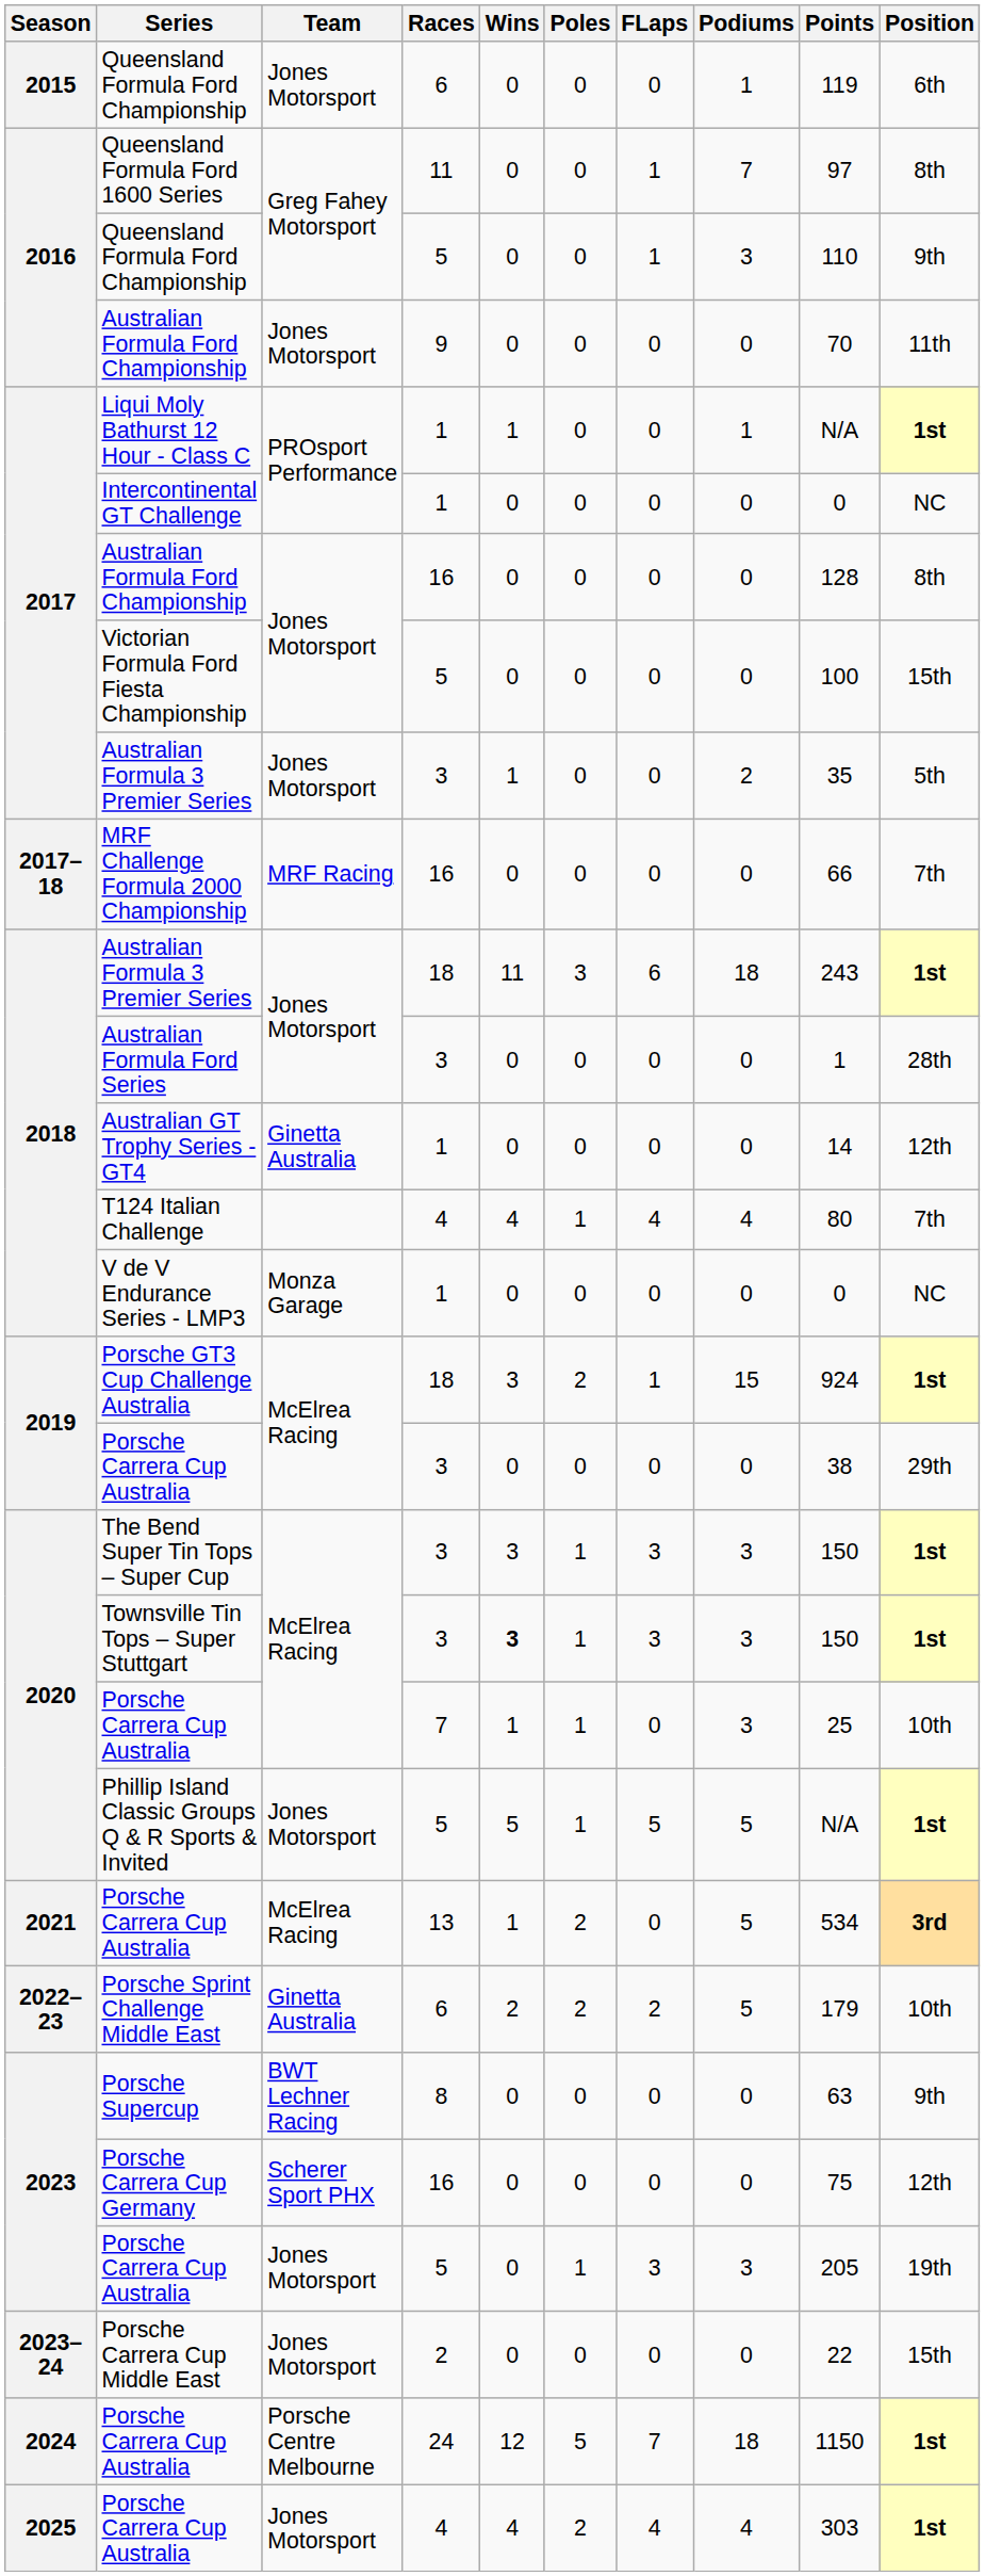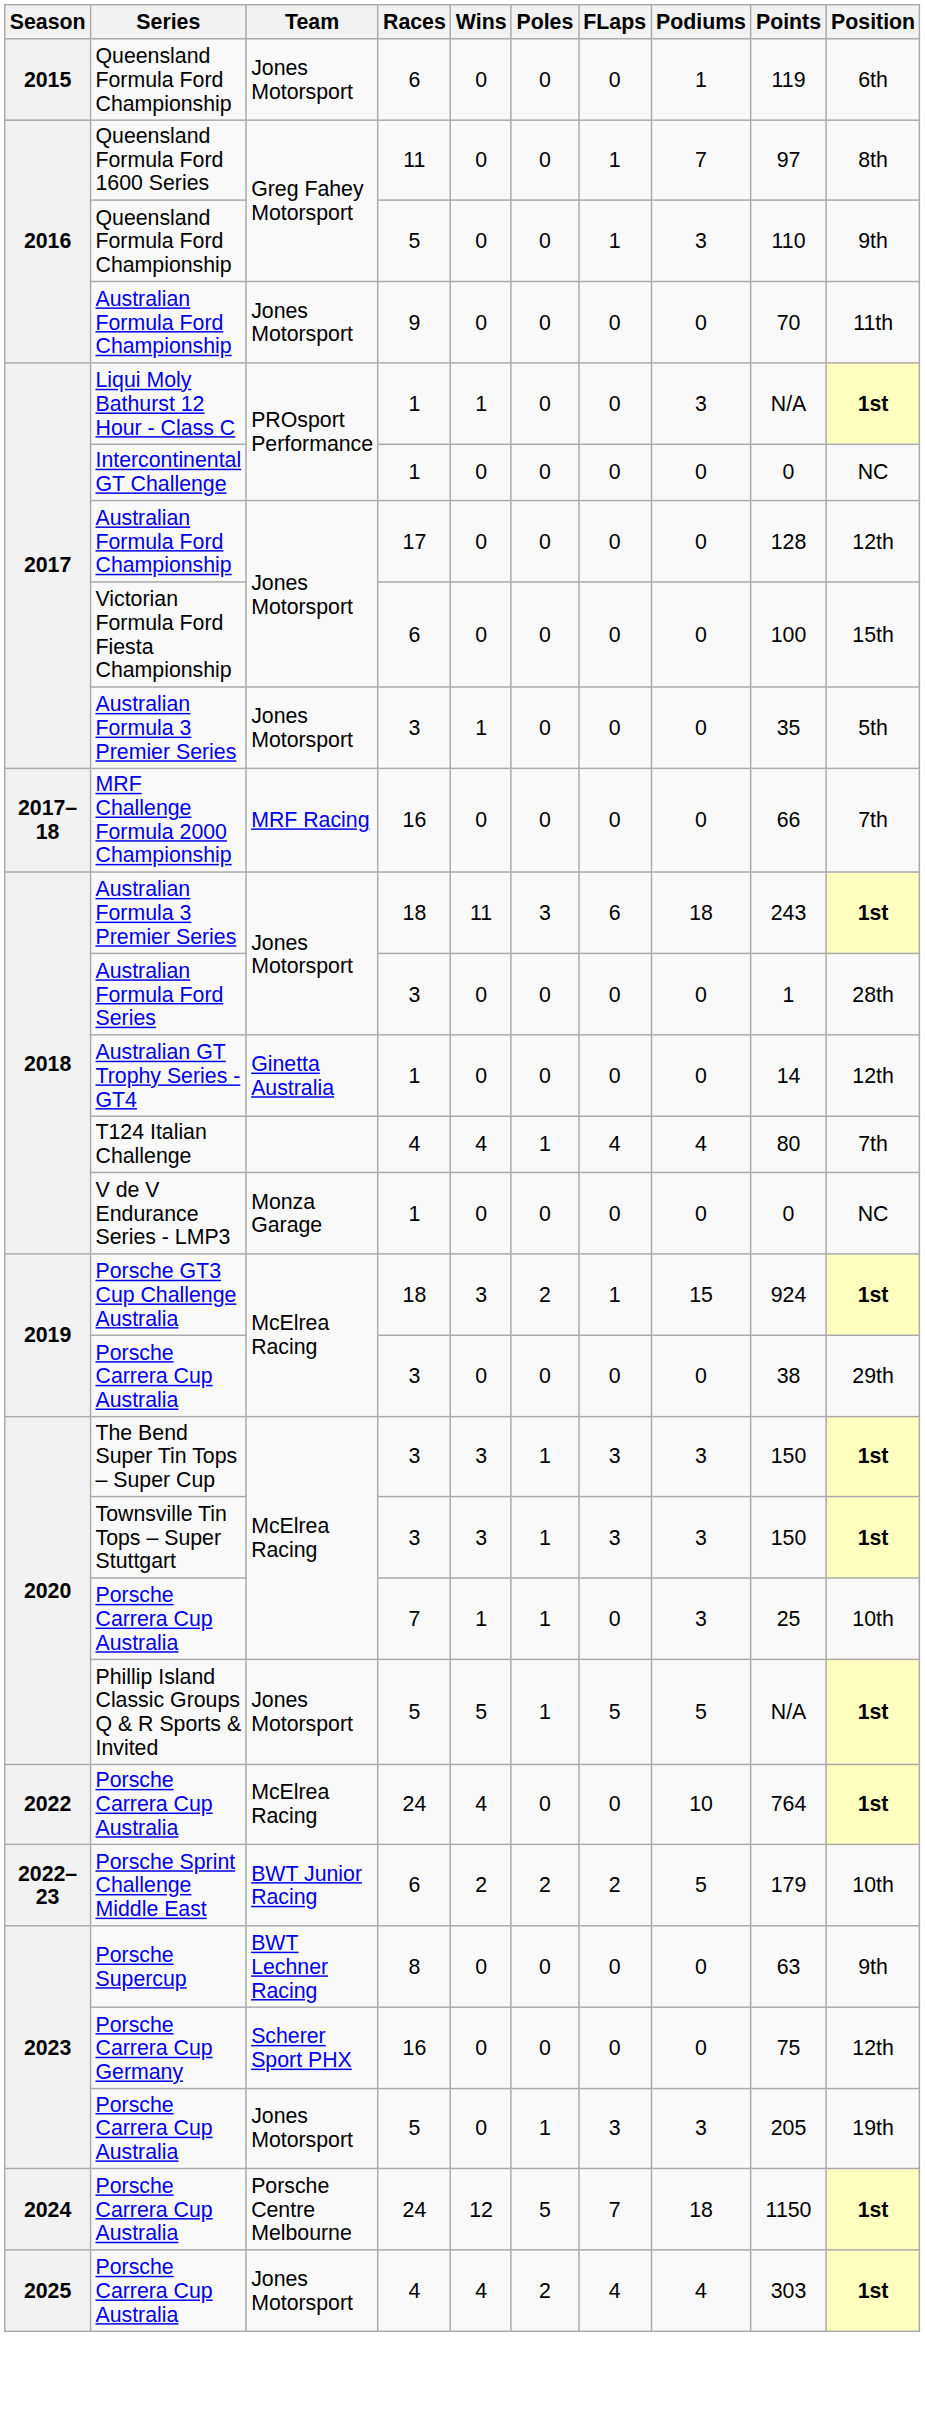Liqui Moly Bathurst 12 Hour - Class C | Podiums: 1 -> 3
2017 / Australian Formula Ford Championship | Races: 16 -> 17
2017 / Australian Formula Ford Championship | Position: 8th -> 12th
Victorian Formula Ford Fiesta Championship | Races: 5 -> 6
2017 / Australian Formula 3 Premier Series | Podiums: 2 -> 0
Townsville Tin Tops – Super Stuttgart | Wins: bold -> normal
- row: 2021 | Porsche Carrera Cup Australia | McElrea Racing | 13 | 1 | 2 | 0 | 5 | 534 | 3rd
+ row: 2022 | Porsche Carrera Cup Australia | McElrea Racing | 24 | 4 | 0 | 0 | 10 | 764 | 1st
Porsche Sprint Challenge Middle East | Team: Ginetta Australia -> BWT Junior Racing
- row: 2023–24 | Porsche Carrera Cup Middle East | Jones Motorsport | 2 | 0 | 0 | 0 | 0 | 22 | 15th
